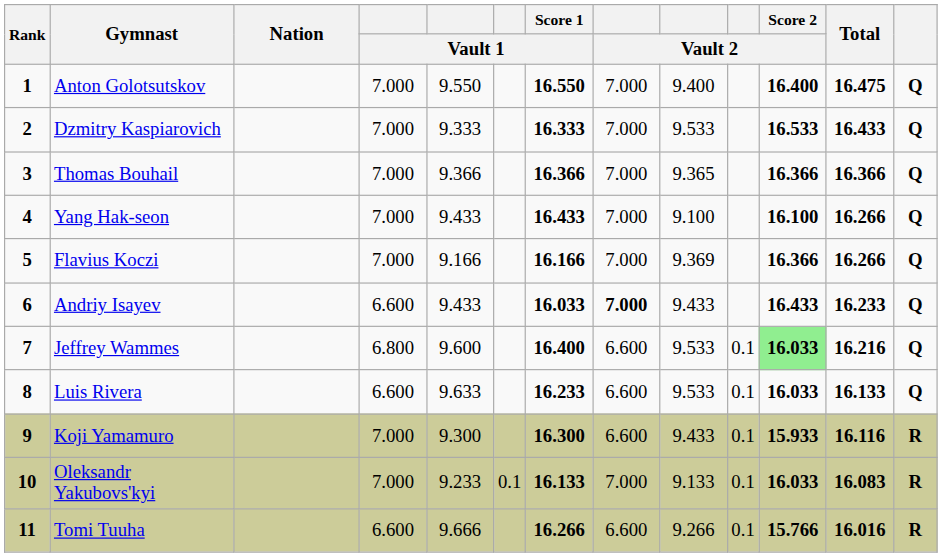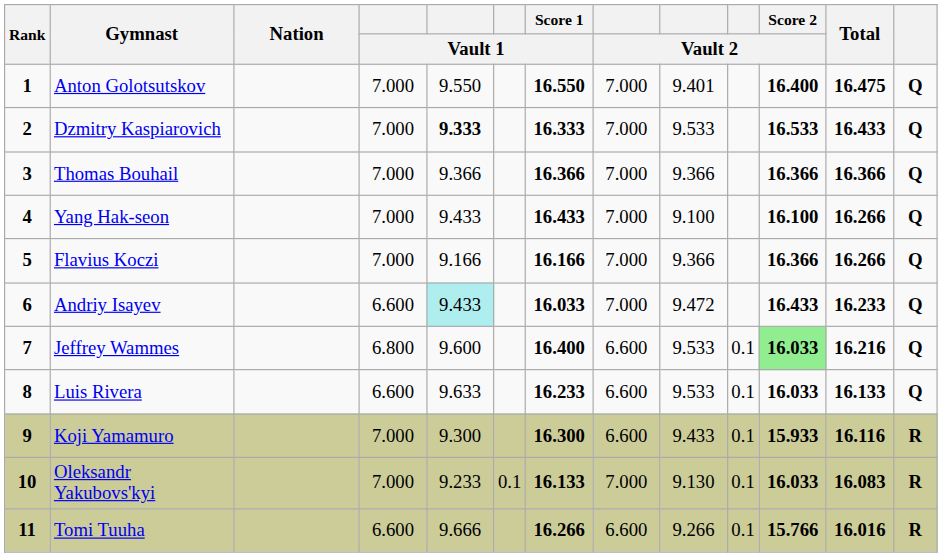Anton Golotsutskov | column 9: 9.400 -> 9.401
Dzmitry Kaspiarovich | column 5: normal -> bold
Thomas Bouhail | column 9: 9.365 -> 9.366
Flavius Koczi | column 9: 9.369 -> 9.366
Andriy Isayev | column 5: no background -> paleturquoise background
Andriy Isayev | column 8: bold -> normal
Andriy Isayev | column 9: 9.433 -> 9.472
Oleksandr Yakubovs'kyi | column 9: 9.133 -> 9.130
